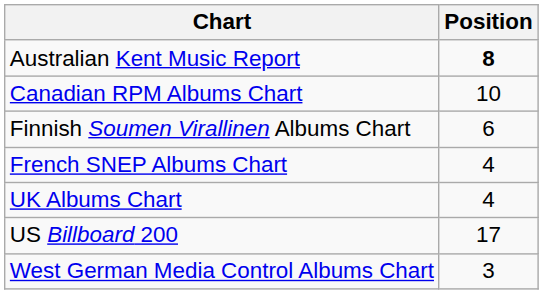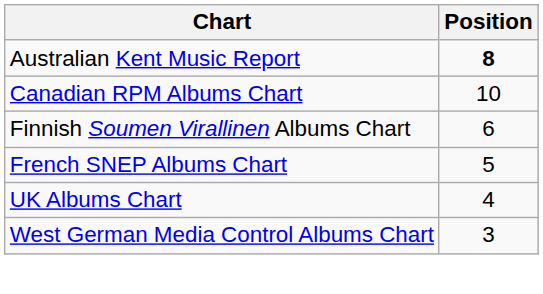French SNEP Albums Chart | Position: 4 -> 5
- row: US Billboard 200 | 17
